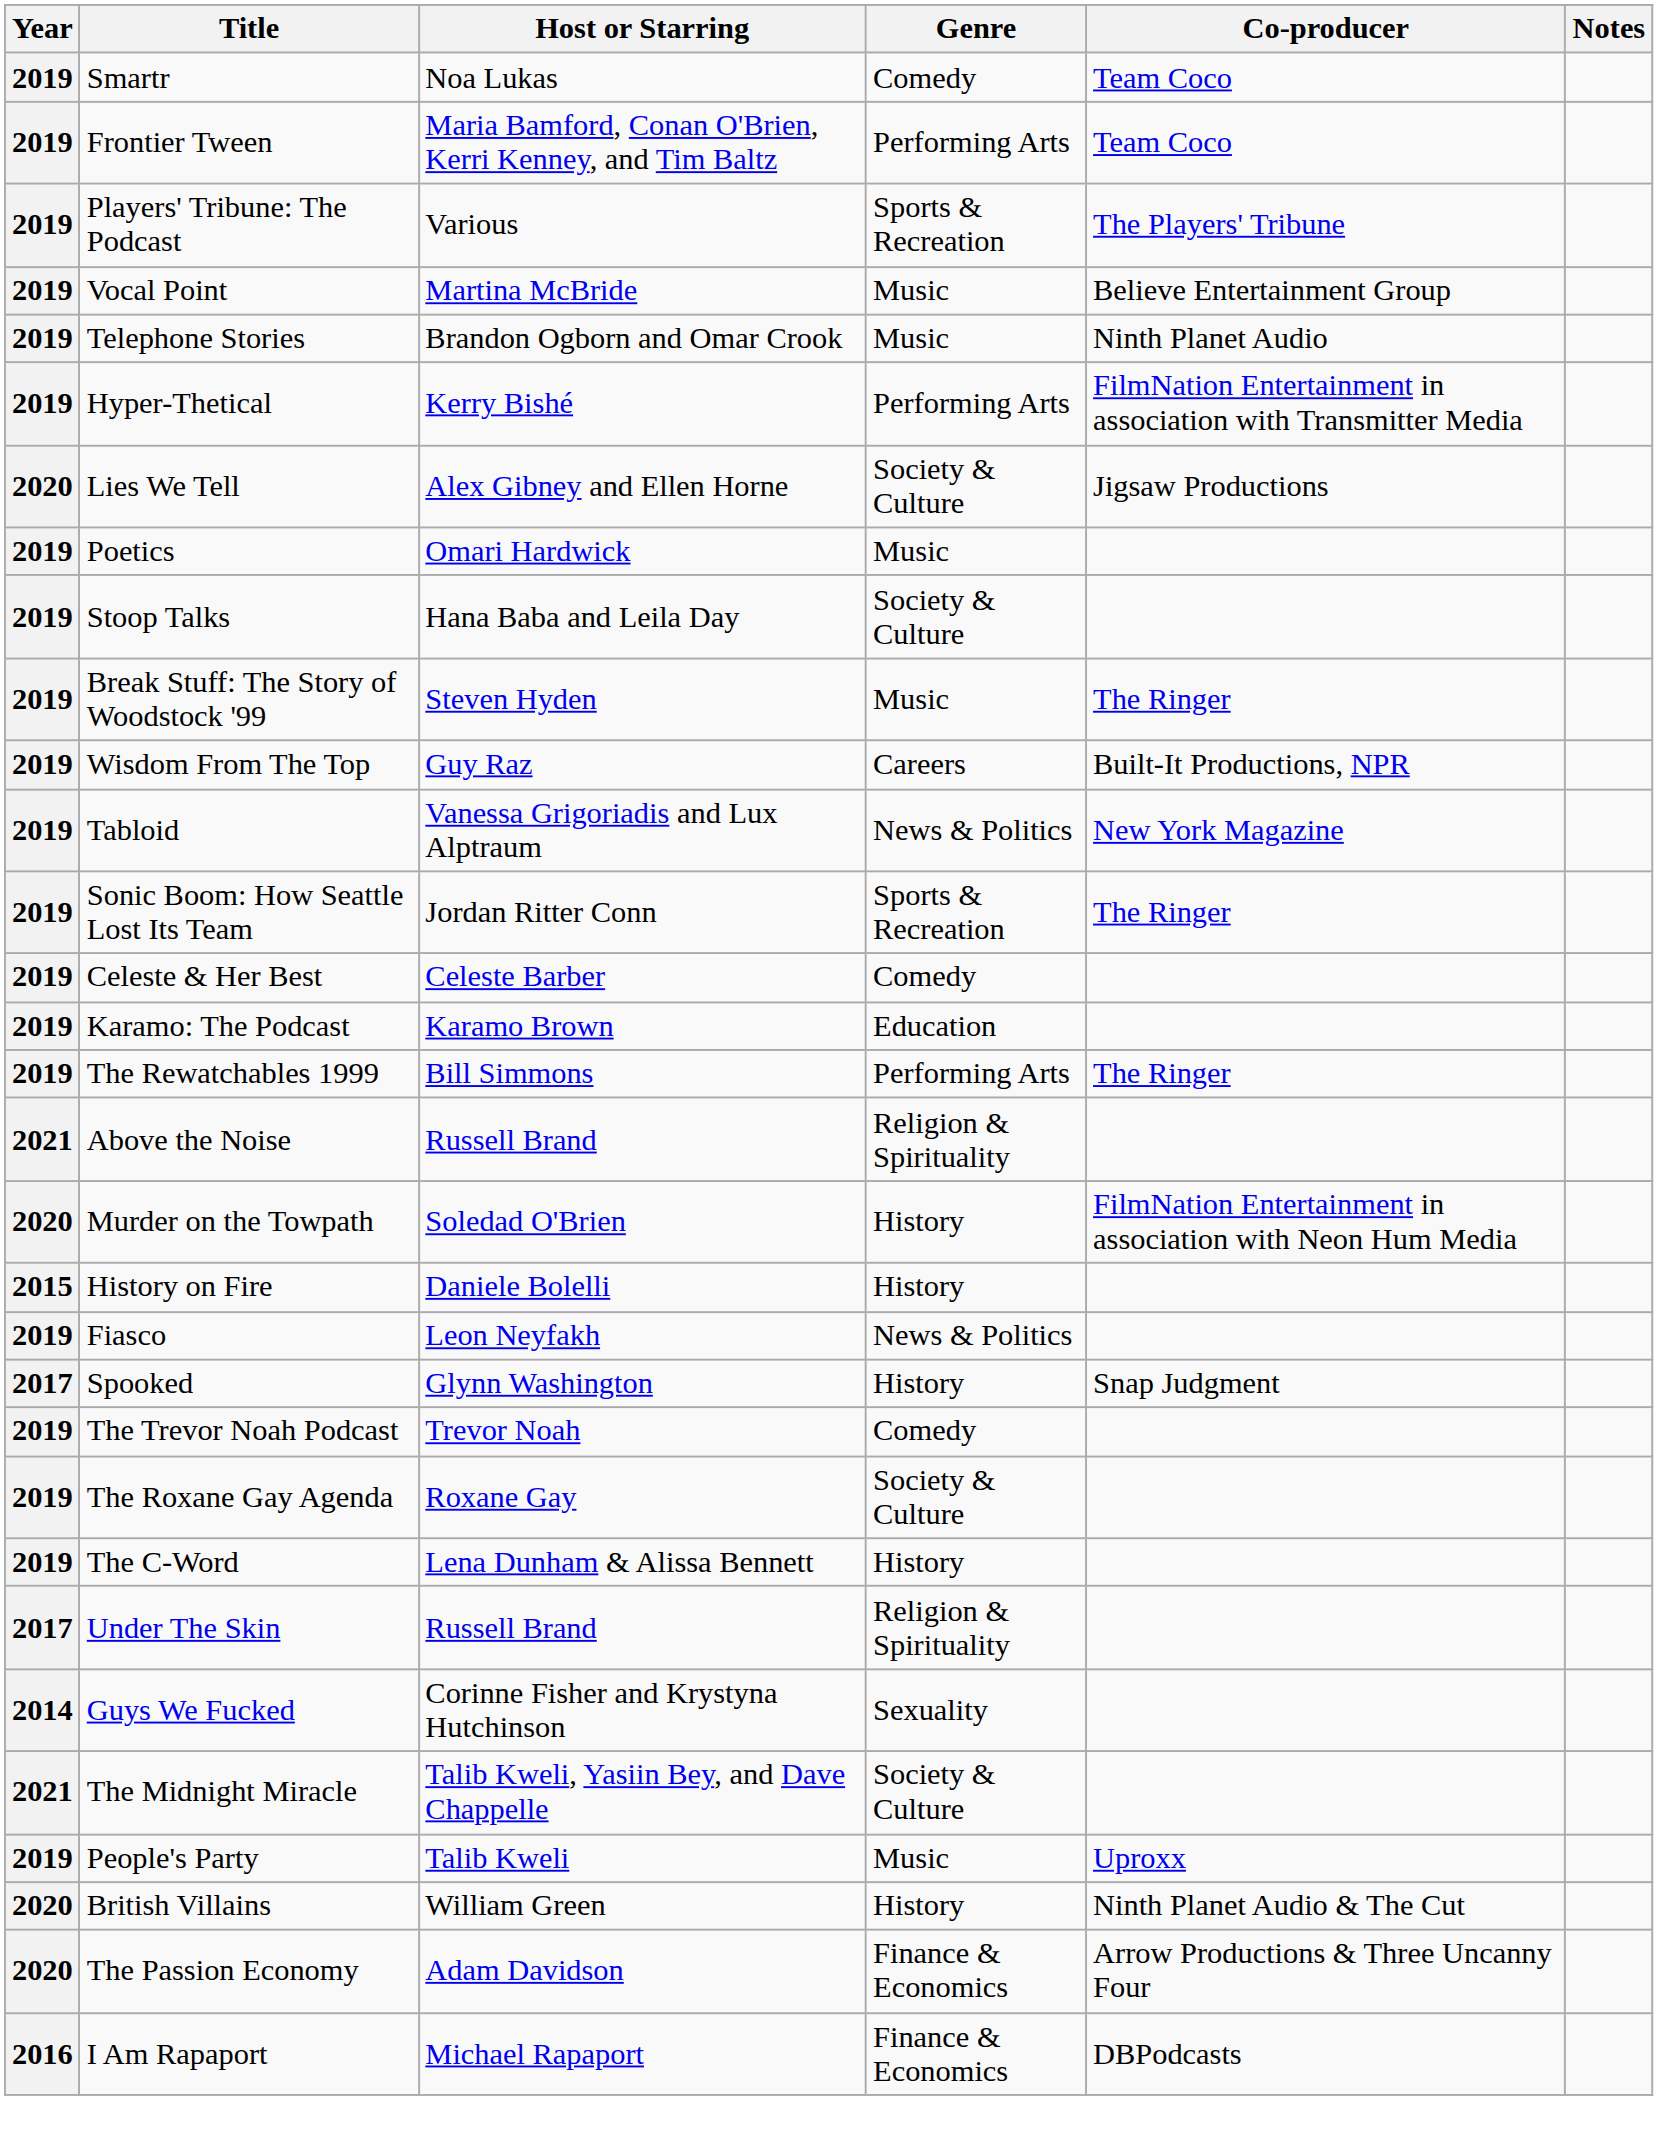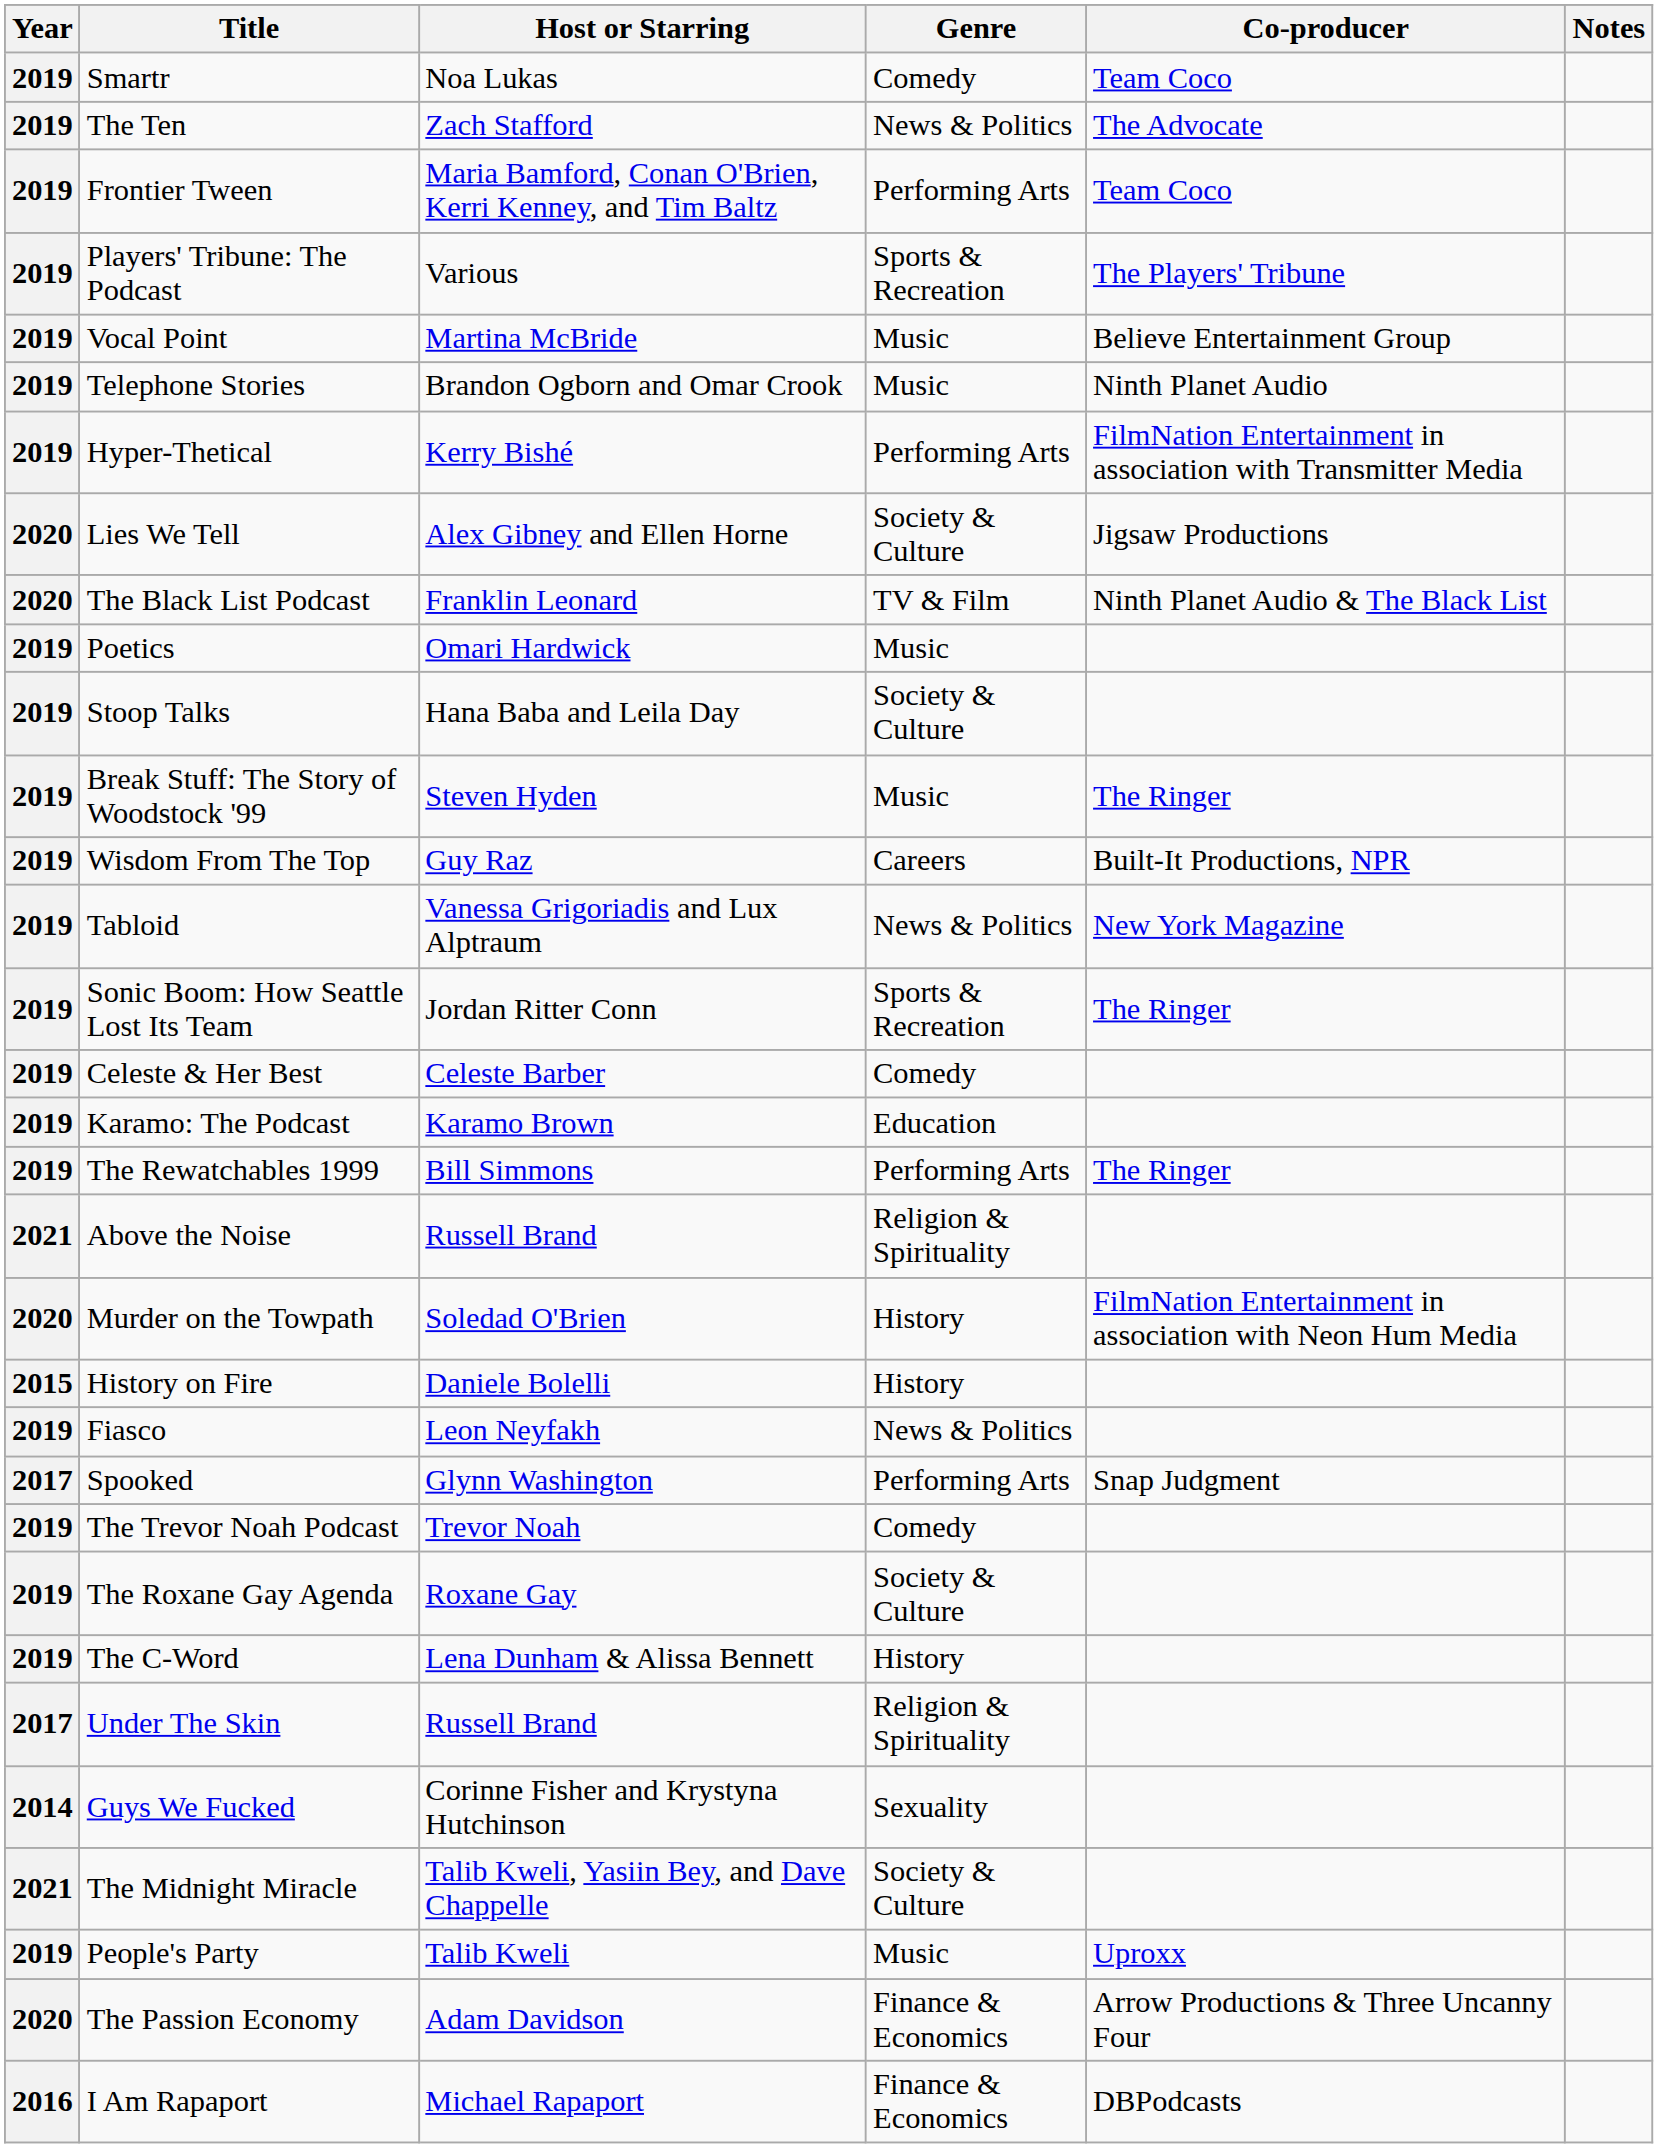+ row: 2019 | The Ten | Zach Stafford | News & Politics | The Advocate
+ row: 2020 | The Black List Podcast | Franklin Leonard | TV & Film | Ninth Planet Audio & The Black List
Spooked | Genre: History -> Performing Arts
- row: 2020 | British Villains | William Green | History | Ninth Planet Audio & The Cut
